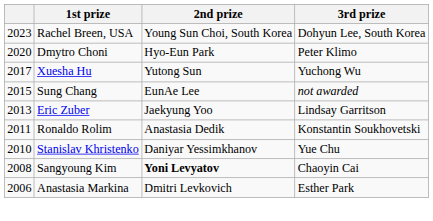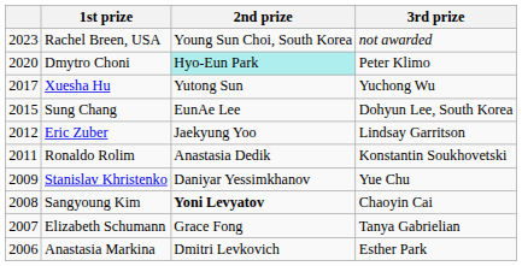Rachel Breen, USA | 3rd prize: Dohyun Lee, South Korea -> not awarded
Dmytro Choni | 2nd prize: no background -> paleturquoise background
Sung Chang | 3rd prize: not awarded -> Dohyun Lee, South Korea
Eric Zuber | column 1: 2013 -> 2012
Stanislav Khristenko | column 1: 2010 -> 2009
+ row: 2007 | Elizabeth Schumann | Grace Fong | Tanya Gabrielian
